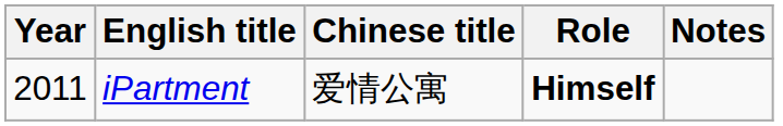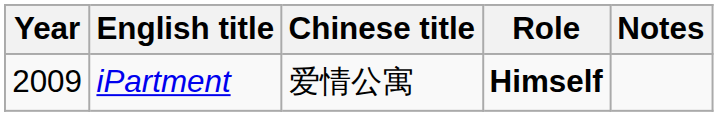iPartment | Year: 2011 -> 2009
